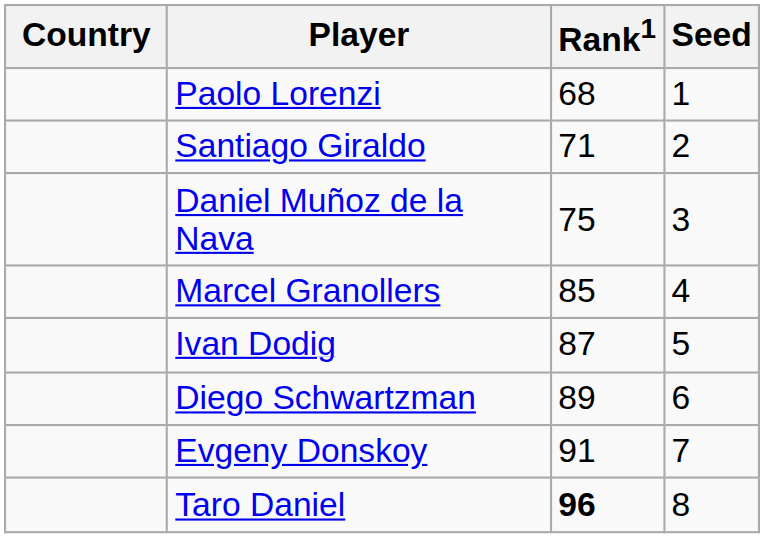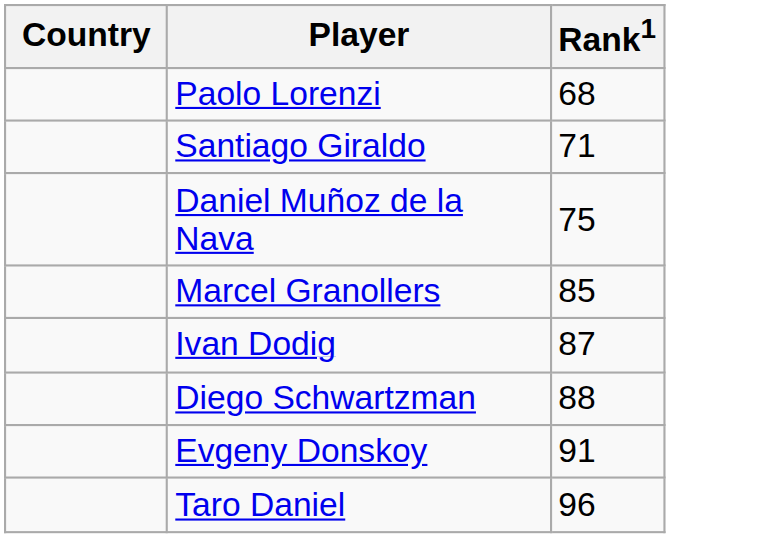- column: Seed | 1 | 2 | 3 | 4 | 5 | 6 | 7 | 8
Diego Schwartzman | Rank1: 89 -> 88
Taro Daniel | Rank1: bold -> normal
